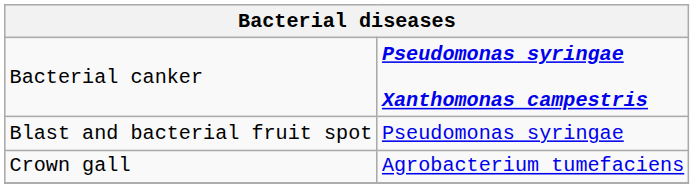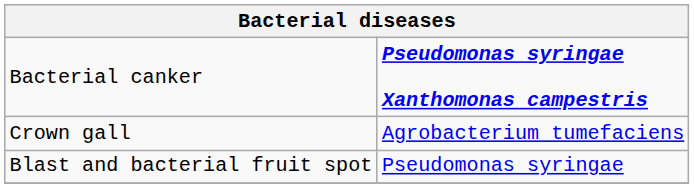rows swapped: Blast and bacterial fruit spot <-> Crown gall
